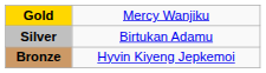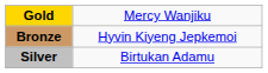rows swapped: Silver <-> Bronze
